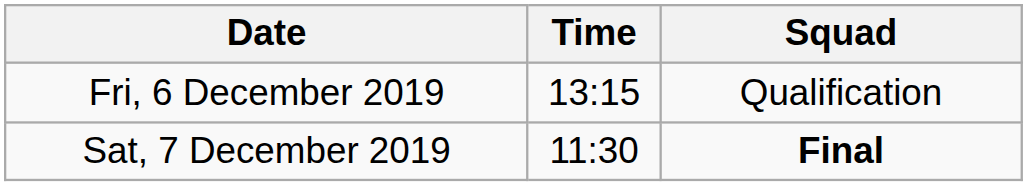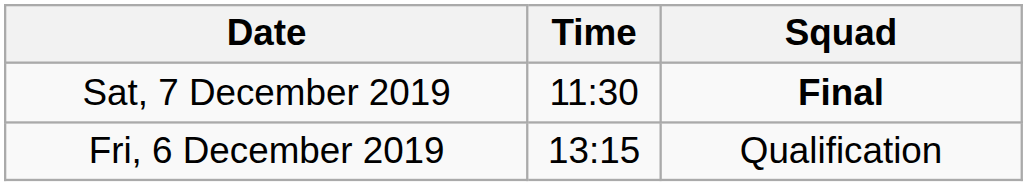rows swapped: Fri, 6 December 2019 <-> Sat, 7 December 2019
